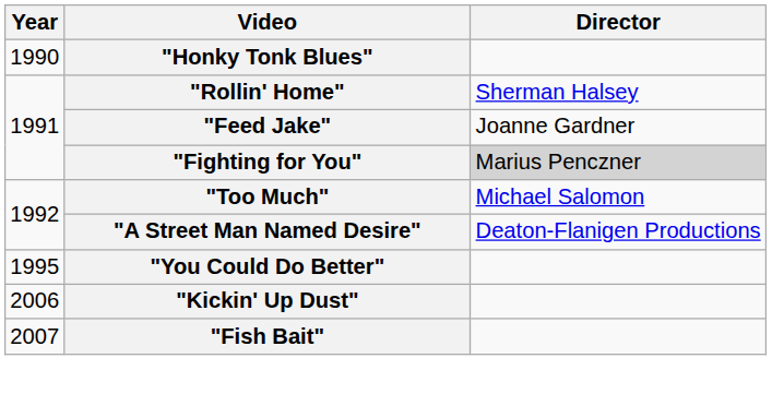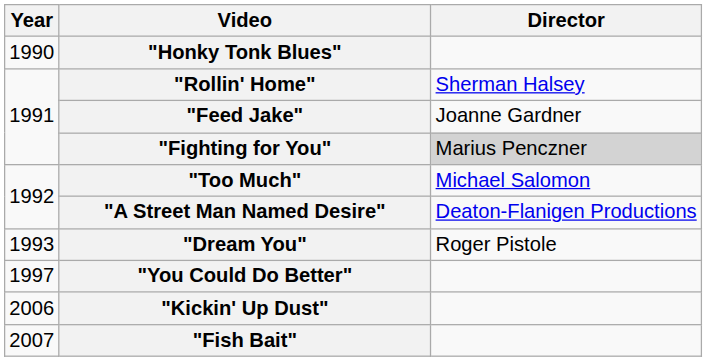+ row: 1993 | "Dream You" | Roger Pistole
"You Could Do Better" | Year: 1995 -> 1997
